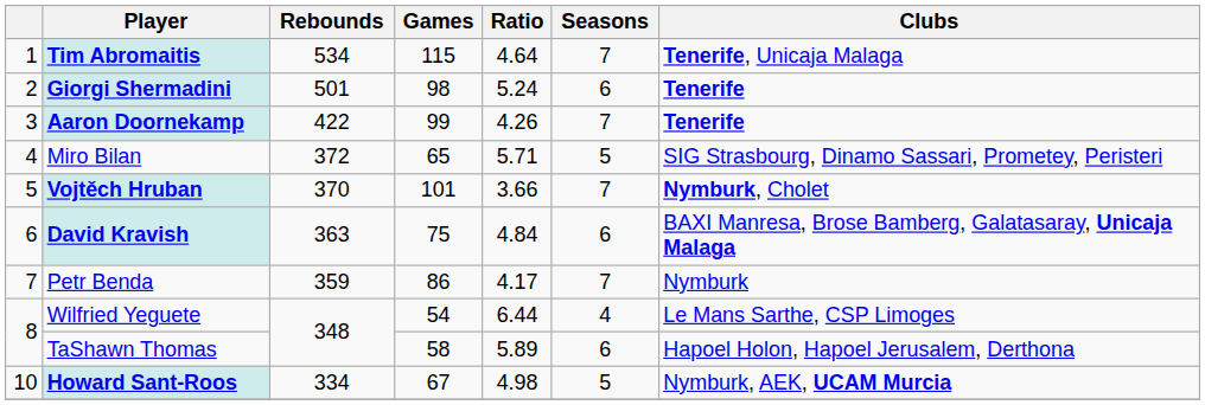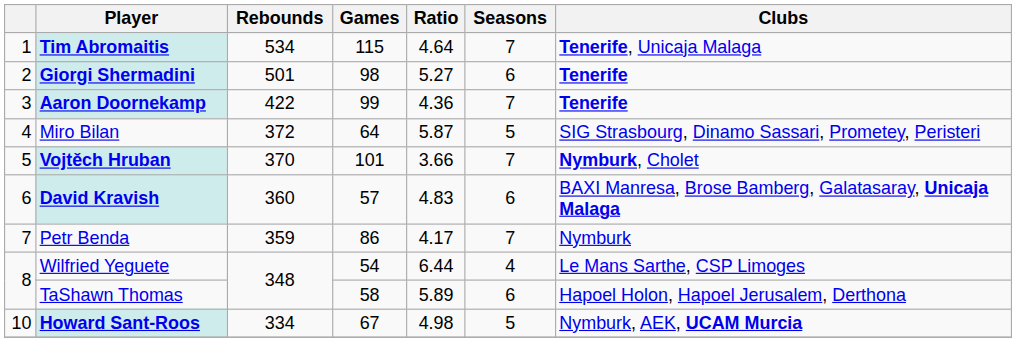Giorgi Shermadini | Ratio: 5.24 -> 5.27
Aaron Doornekamp | Ratio: 4.26 -> 4.36
Miro Bilan | Games: 65 -> 64
Miro Bilan | Ratio: 5.71 -> 5.87
David Kravish | Rebounds: 363 -> 360
David Kravish | Games: 75 -> 57
David Kravish | Ratio: 4.84 -> 4.83
